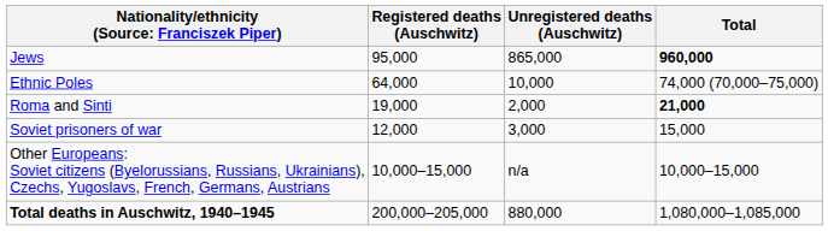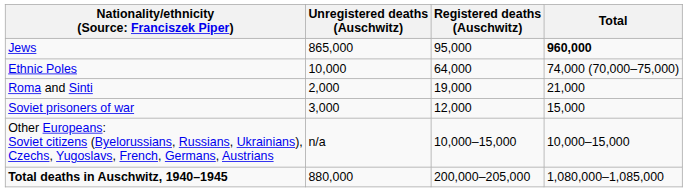columns swapped: Registered deaths (Auschwitz) <-> Unregistered deaths (Auschwitz)
Roma and Sinti | Total: bold -> normal
